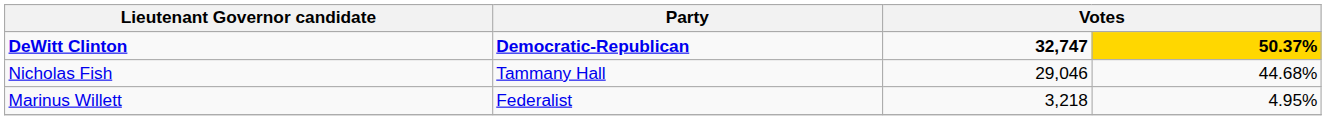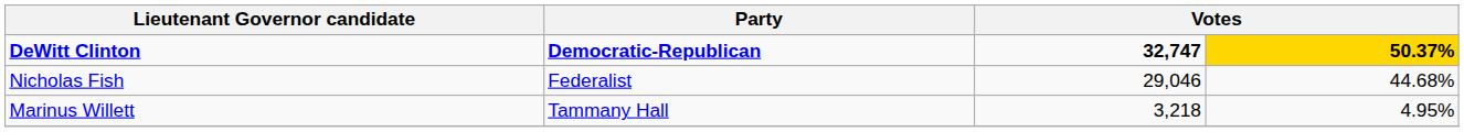Nicholas Fish | Party: Tammany Hall -> Federalist
Marinus Willett | Party: Federalist -> Tammany Hall
